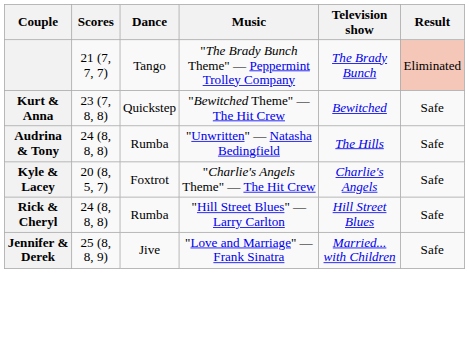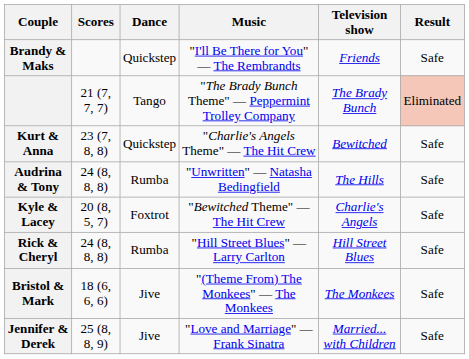+ row: Brandy & Maks | Quickstep | "I'll Be There for You" — The Rembrandts | Friends | Safe
Kurt & Anna | Music: "Bewitched Theme" — The Hit Crew -> "Charlie's Angels Theme" — The Hit Crew
Kyle & Lacey | Music: "Charlie's Angels Theme" — The Hit Crew -> "Bewitched Theme" — The Hit Crew
+ row: Bristol & Mark | 18 (6, 6, 6) | Jive | "(Theme From) The Monkees" — The Monkees | The Monkees | Safe
